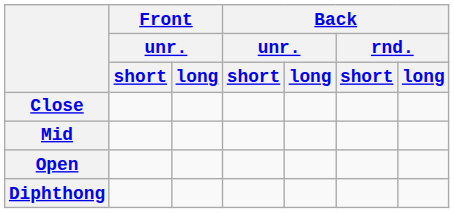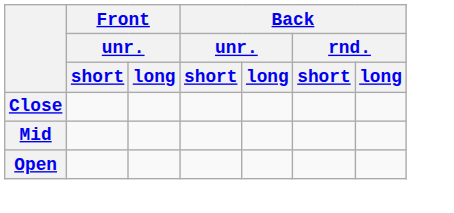- row: Diphthong
